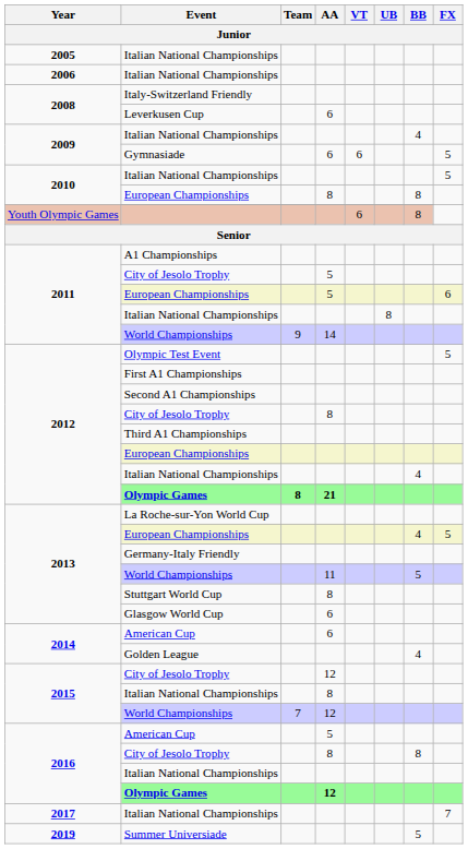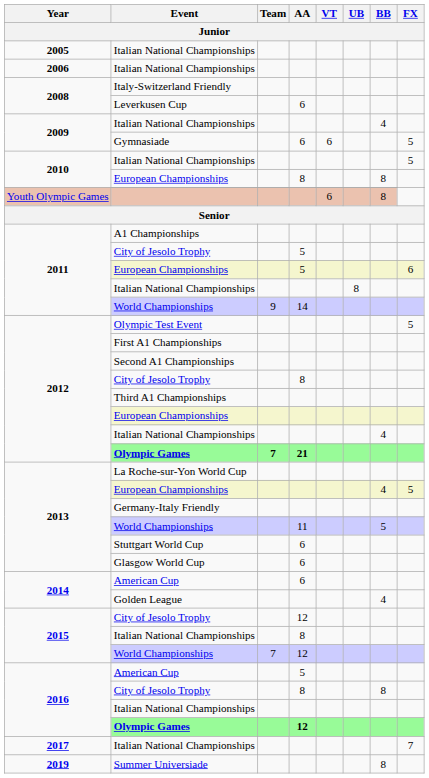2012 / Olympic Games | Team: 8 -> 7
Stuttgart World Cup | AA: 8 -> 6
Summer Universiade | BB: 5 -> 8
